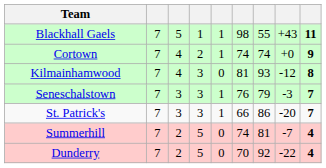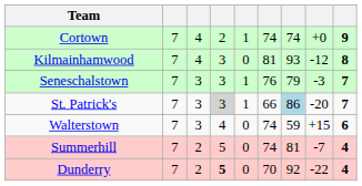- row: Blackhall Gaels | 7 | 5 | 1 | 1 | 98 | 55 | +43 | 11
St. Patrick's | column 4: no background -> lightgrey background
St. Patrick's | column 7: no background -> lightblue background
+ row: Walterstown | 7 | 3 | 4 | 0 | 74 | 59 | +15 | 6
Dunderry | column 4: normal -> bold
